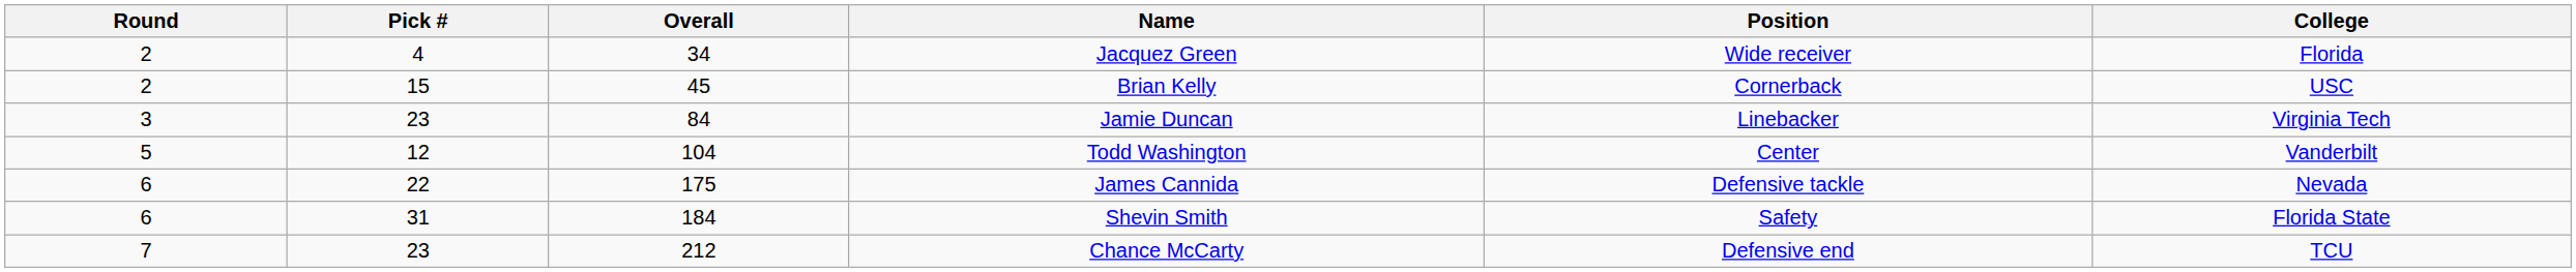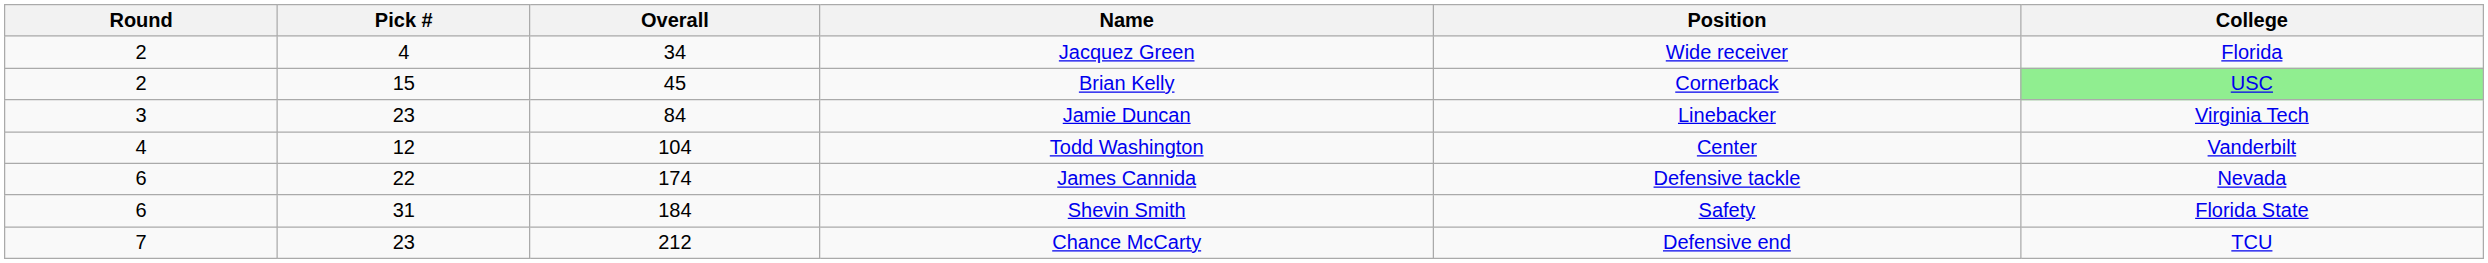Brian Kelly | College: no background -> lightgreen background
Todd Washington | Round: 5 -> 4
James Cannida | Overall: 175 -> 174
